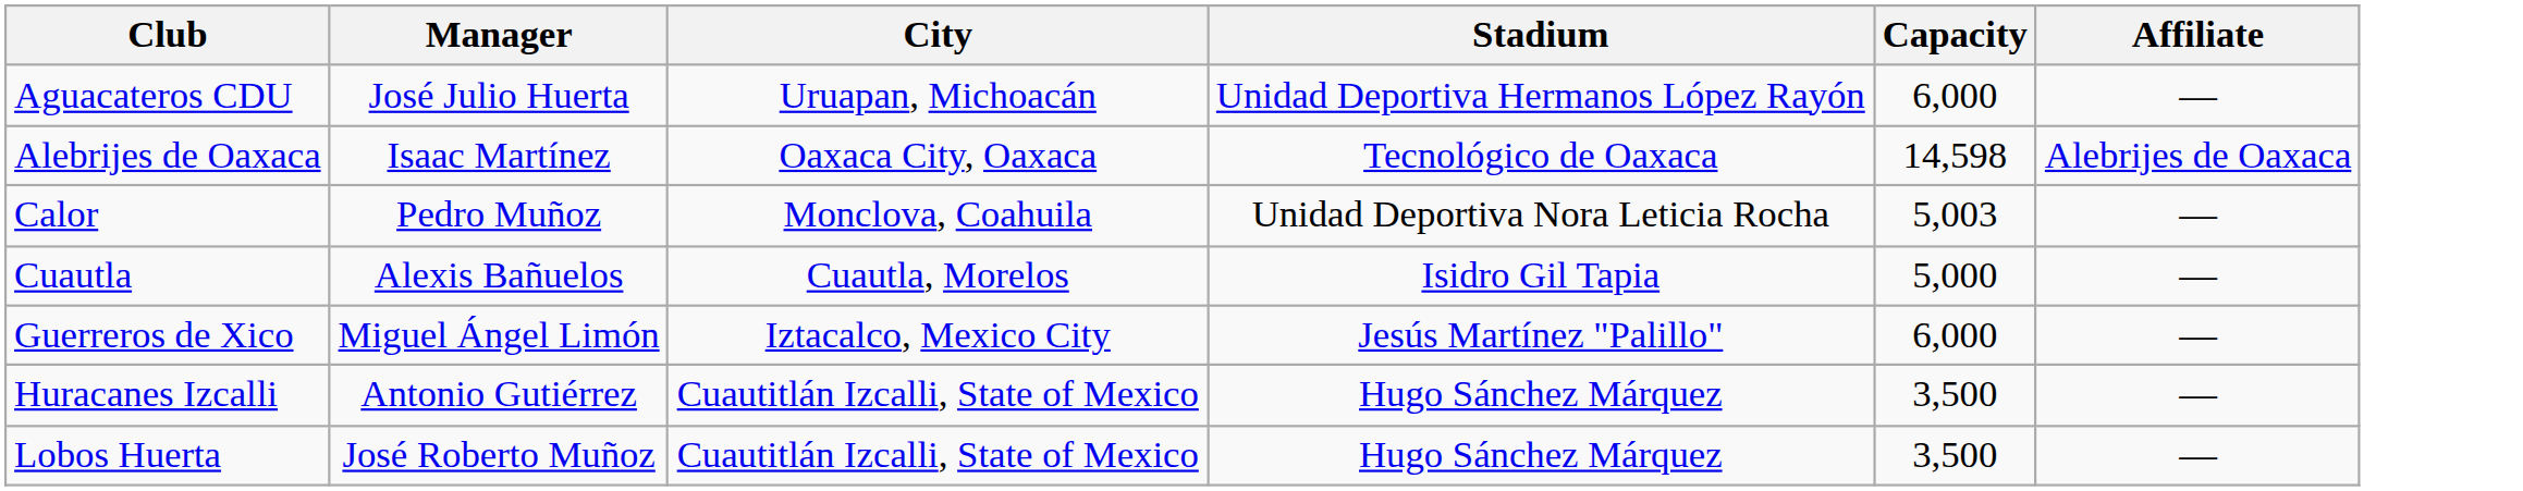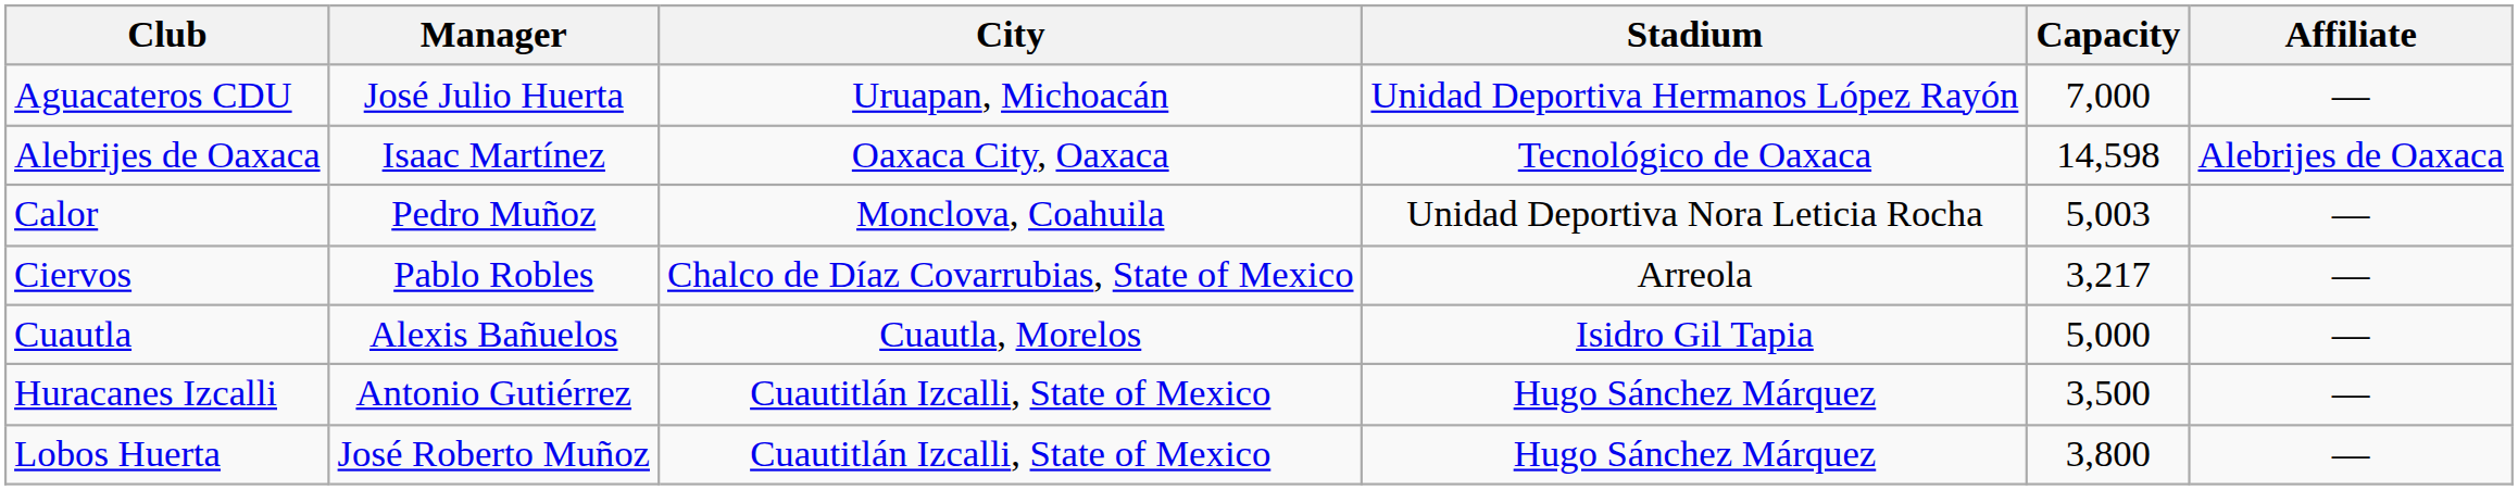Aguacateros CDU | Capacity: 6,000 -> 7,000
+ row: Ciervos | Pablo Robles | Chalco de Díaz Covarrubias, State of Mexico | Arreola | 3,217 | —
- row: Guerreros de Xico | Miguel Ángel Limón | Iztacalco, Mexico City | Jesús Martínez "Palillo" | 6,000 | —
Lobos Huerta | Capacity: 3,500 -> 3,800
